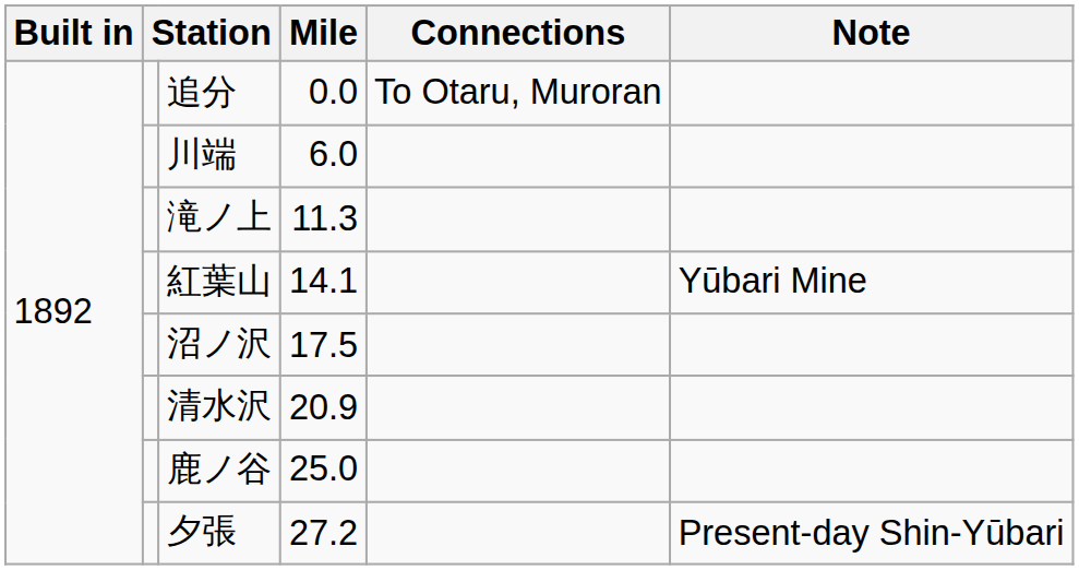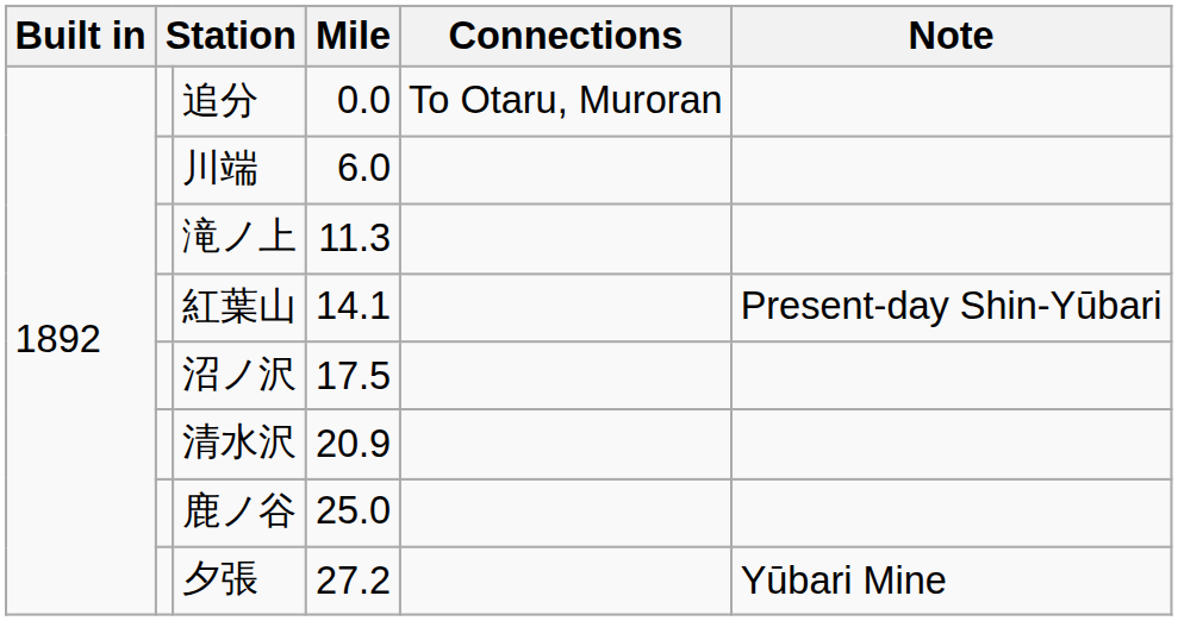紅葉山 | Note: Yūbari Mine -> Present-day Shin-Yūbari
夕張 | Note: Present-day Shin-Yūbari -> Yūbari Mine
